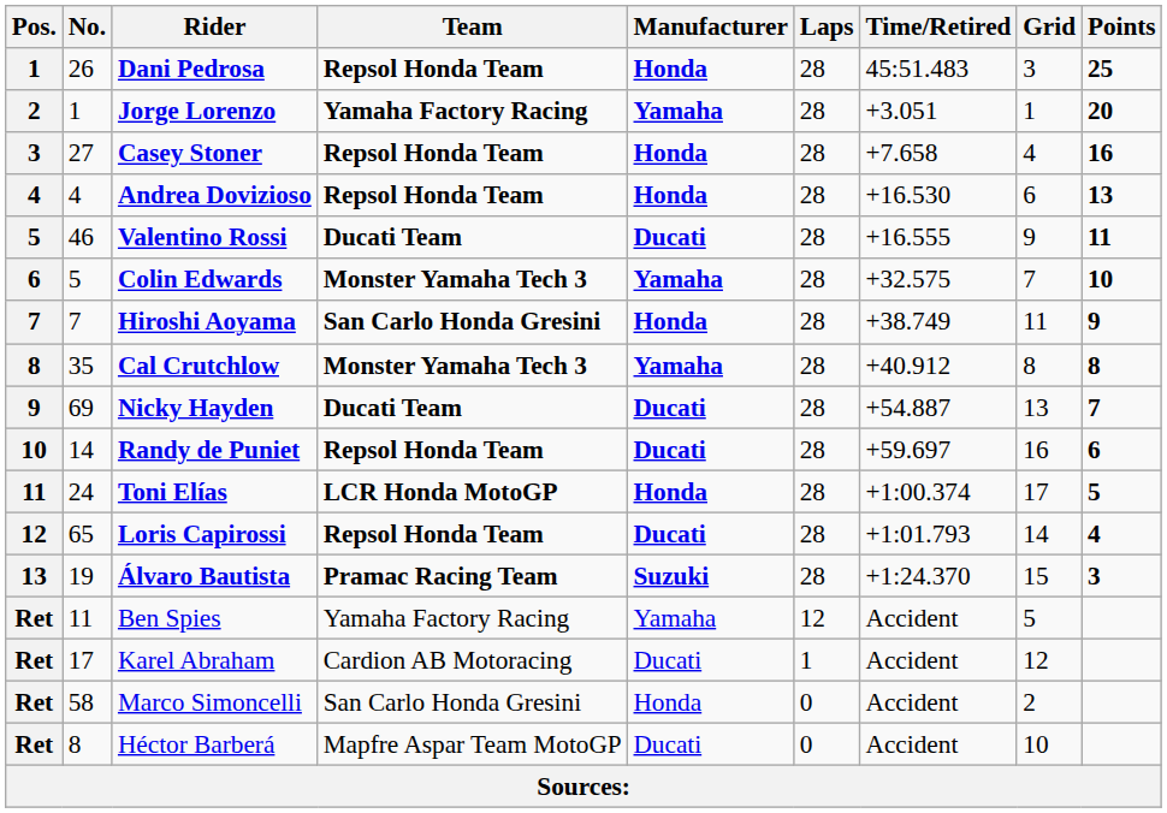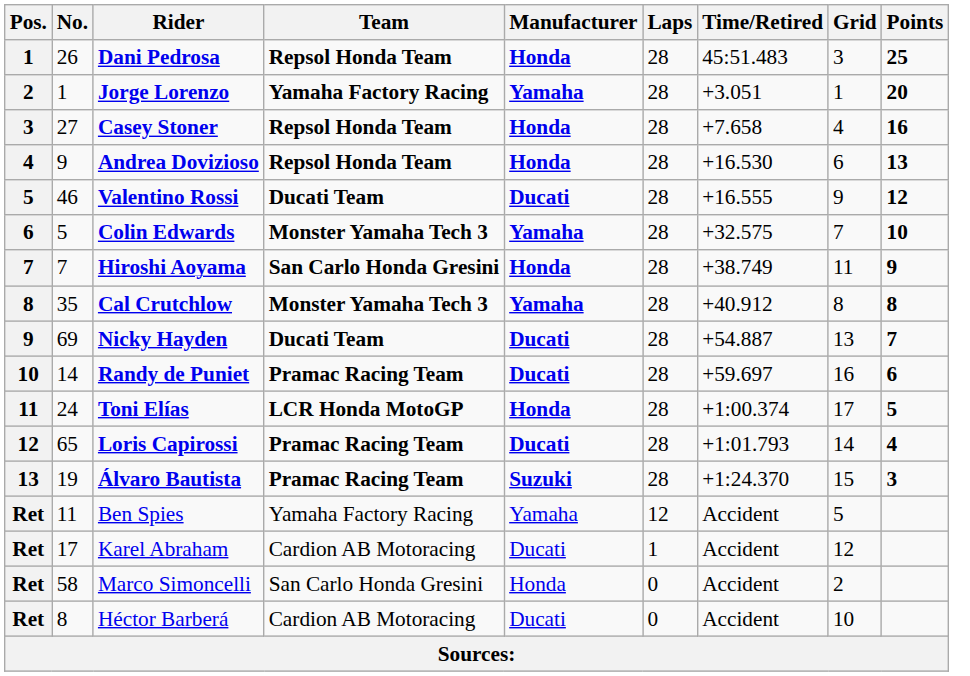Andrea Dovizioso | No.: 4 -> 9
Valentino Rossi | Points: 11 -> 12
Randy de Puniet | Team: Repsol Honda Team -> Pramac Racing Team
Loris Capirossi | Team: Repsol Honda Team -> Pramac Racing Team
Héctor Barberá | Team: Mapfre Aspar Team MotoGP -> Cardion AB Motoracing
